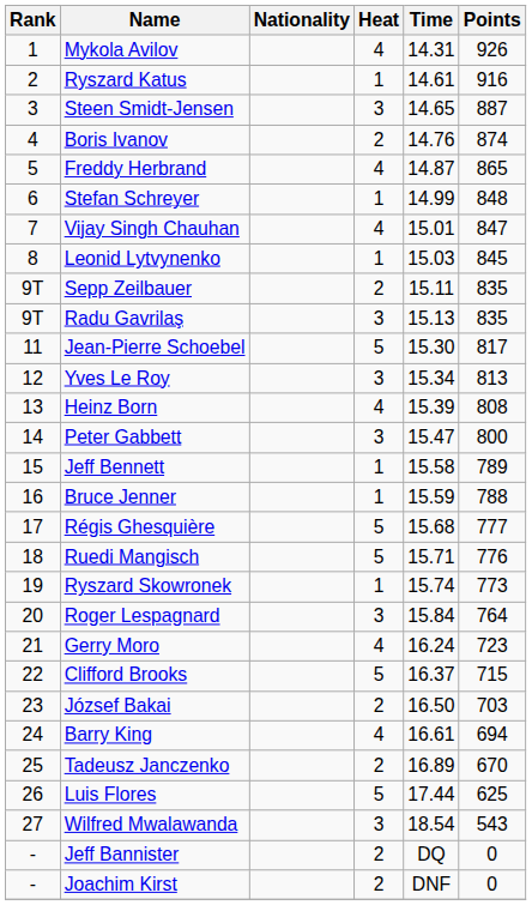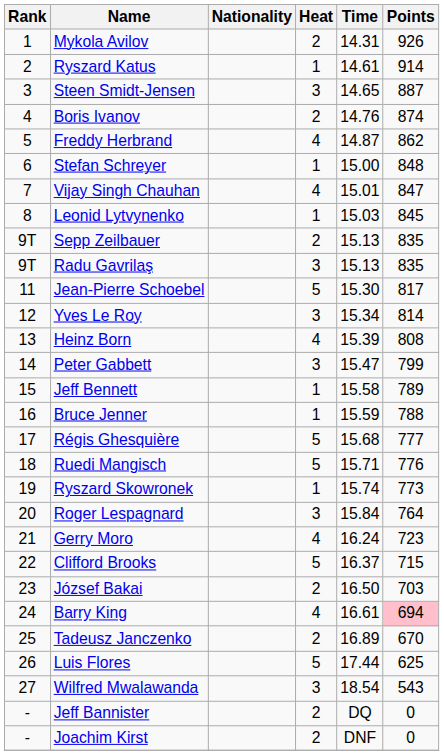Mykola Avilov | Heat: 4 -> 2
Ryszard Katus | Points: 916 -> 914
Freddy Herbrand | Points: 865 -> 862
Stefan Schreyer | Time: 14.99 -> 15.00
Sepp Zeilbauer | Time: 15.11 -> 15.13
Yves Le Roy | Points: 813 -> 814
Peter Gabbett | Points: 800 -> 799
Barry King | Points: no background -> pink background
